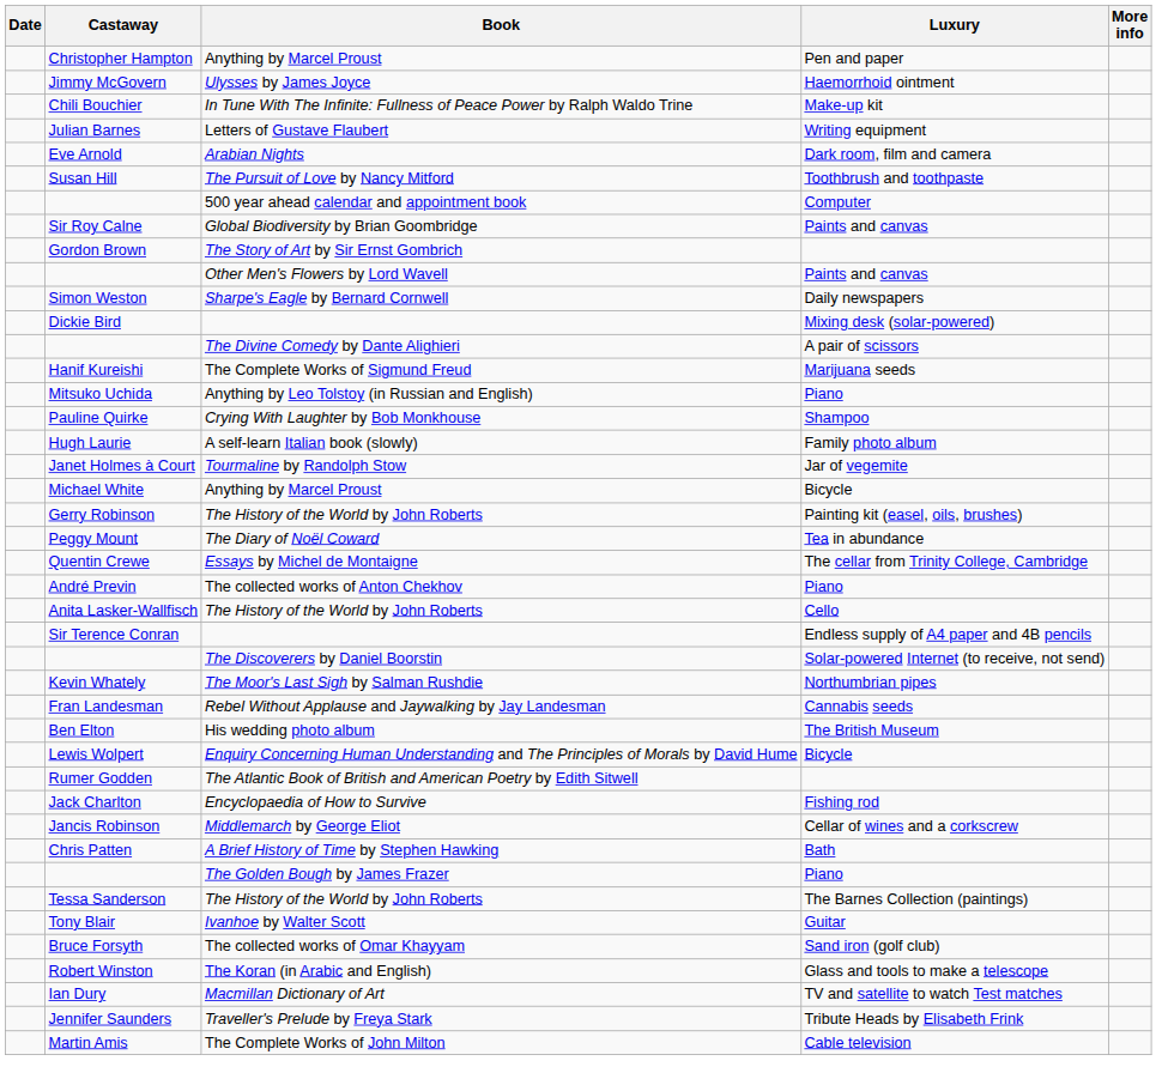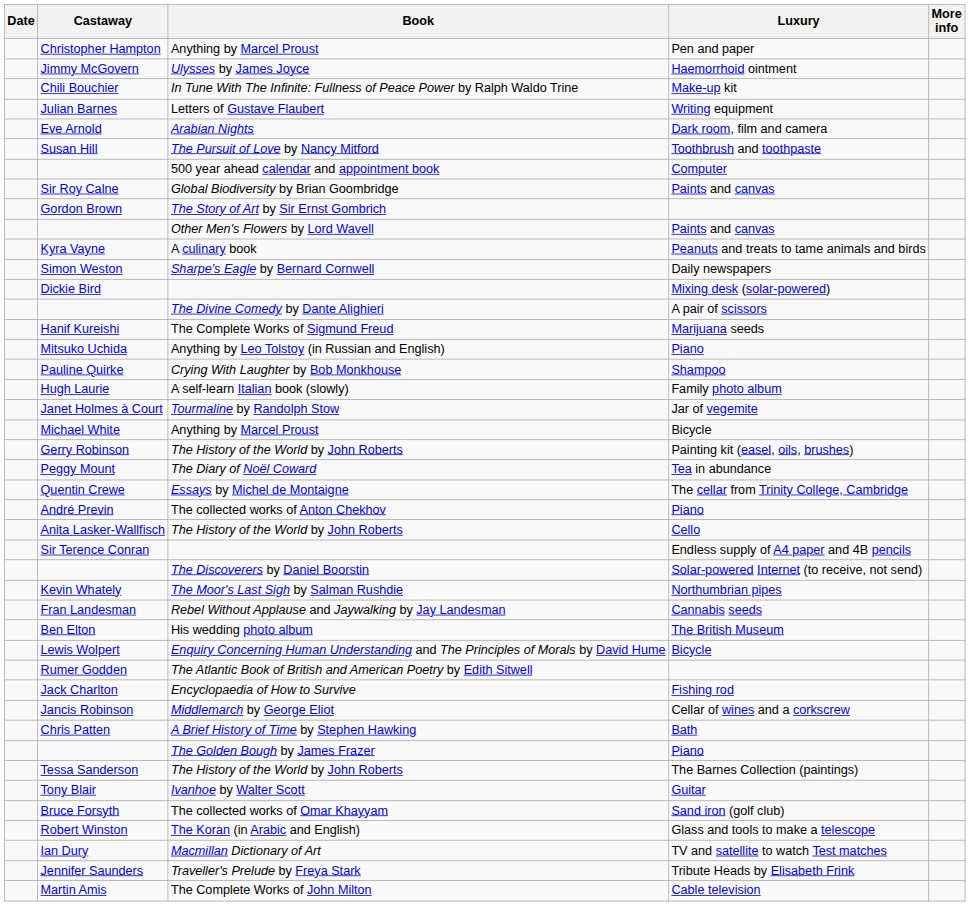+ row: Kyra Vayne | A culinary book | Peanuts and treats to tame animals and birds
